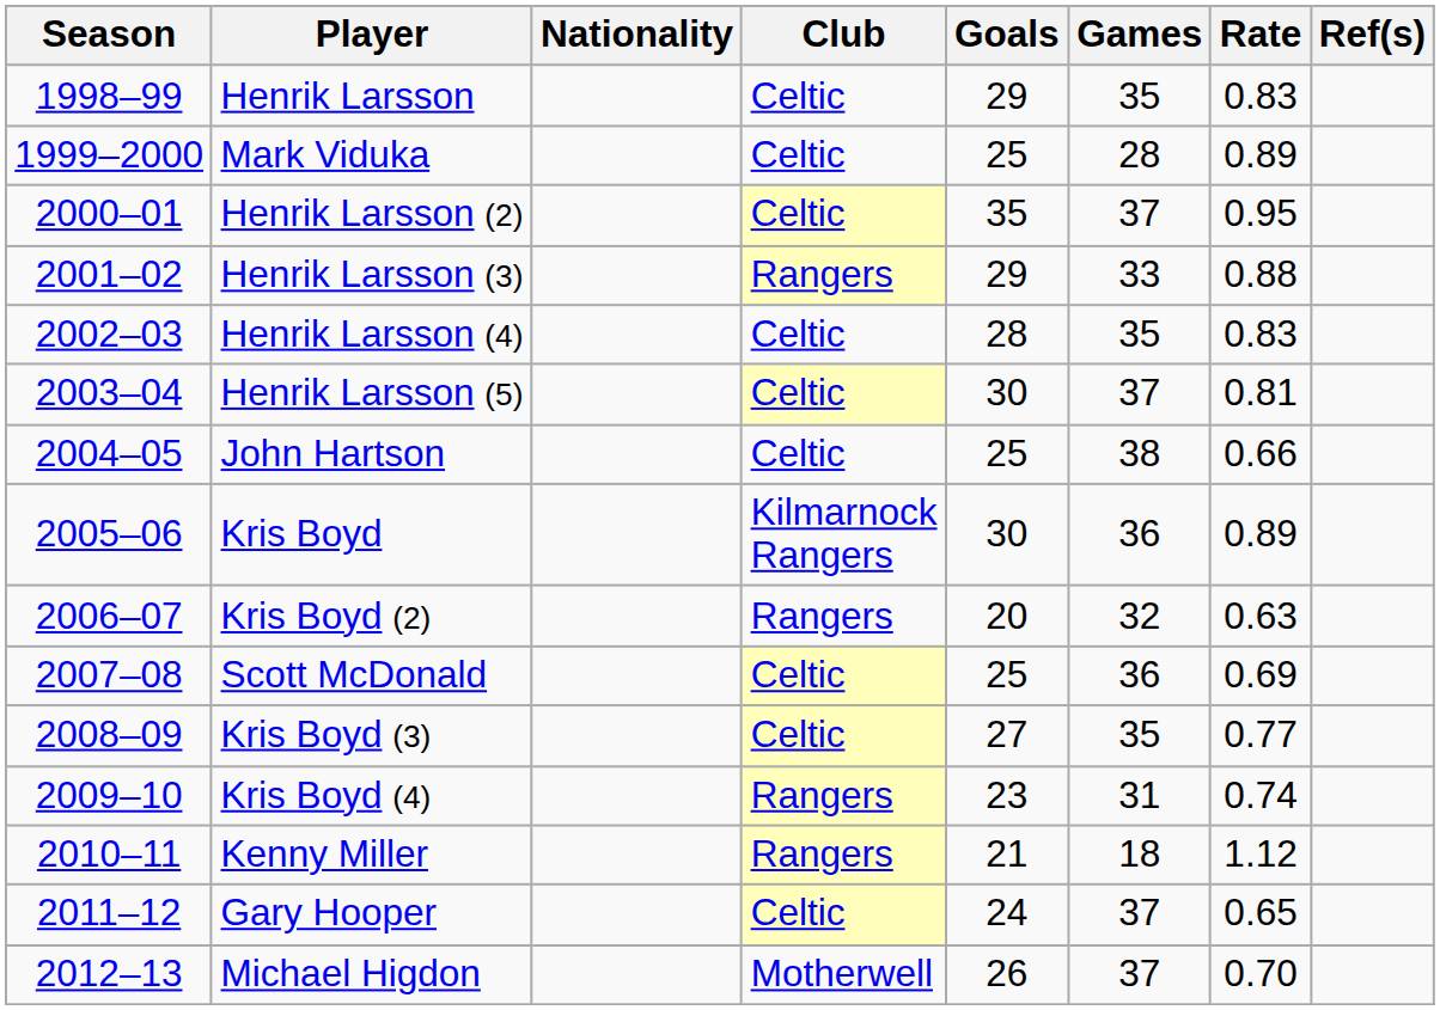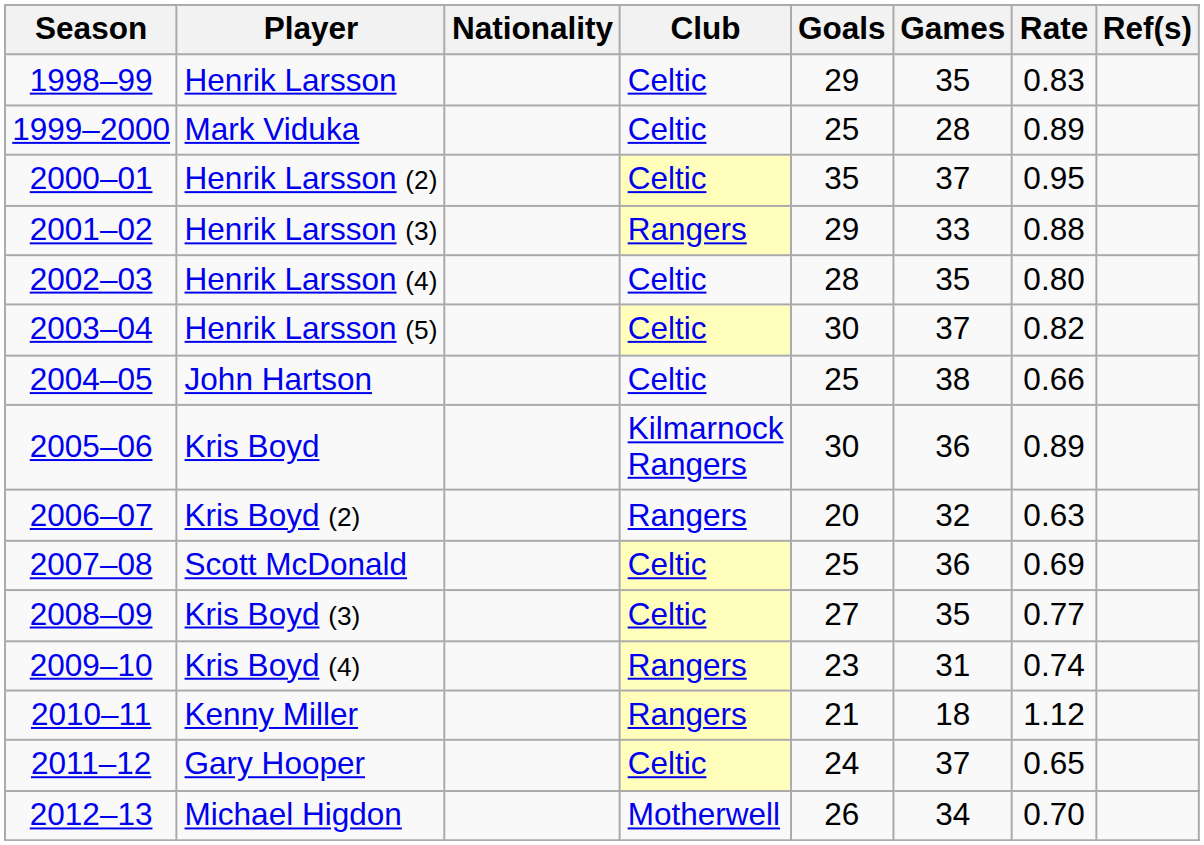Henrik Larsson (4) | Rate: 0.83 -> 0.80
Henrik Larsson (5) | Rate: 0.81 -> 0.82
Michael Higdon | Games: 37 -> 34
